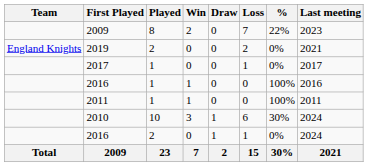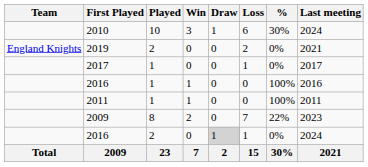rows swapped: 2010 <-> 2009 / 8
2016 / 2 | Draw: no background -> lightgrey background
